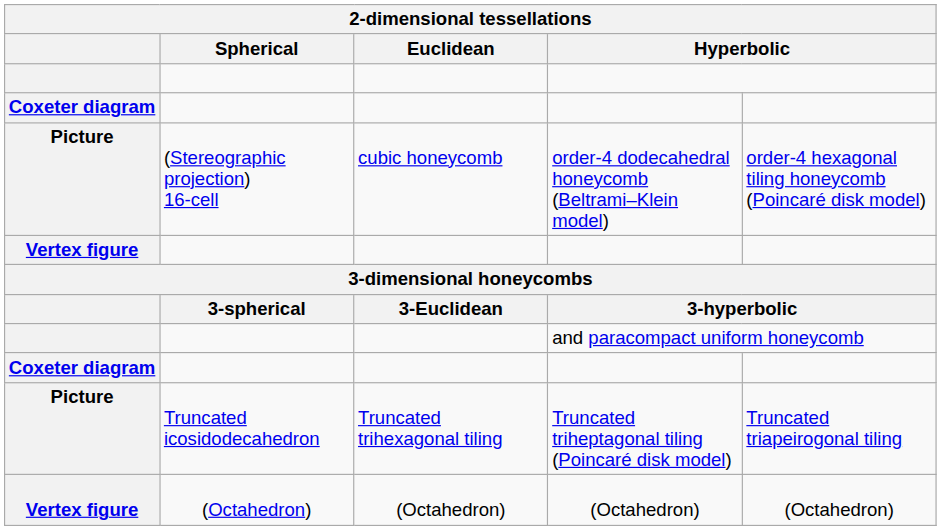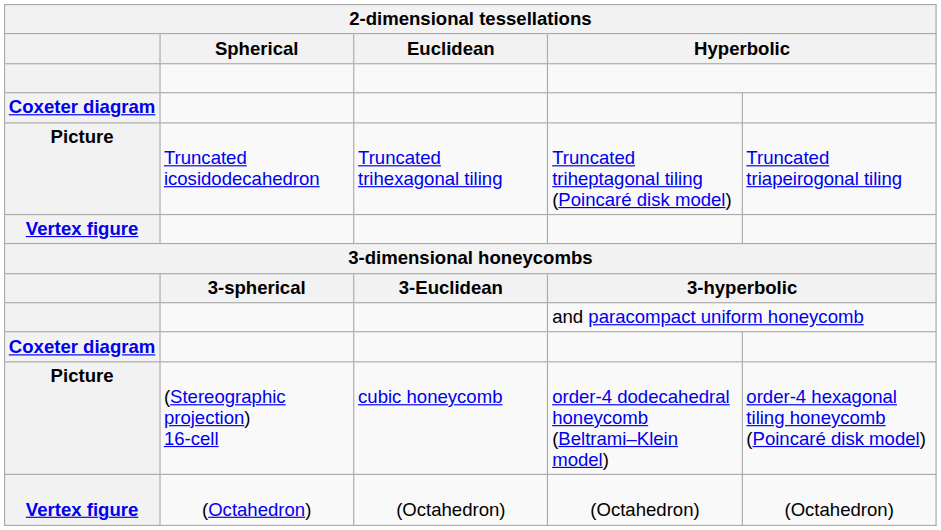rows swapped: Truncated triheptagonal tiling (Poincaré disk model) <-> order-4 dodecahedral honeycomb (Beltrami–Klein model)
